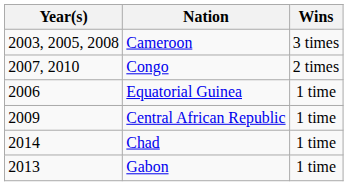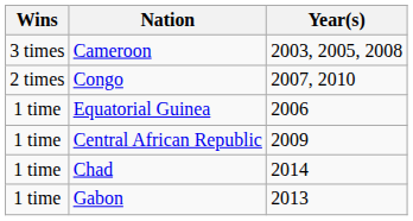columns swapped: Wins <-> Year(s)
